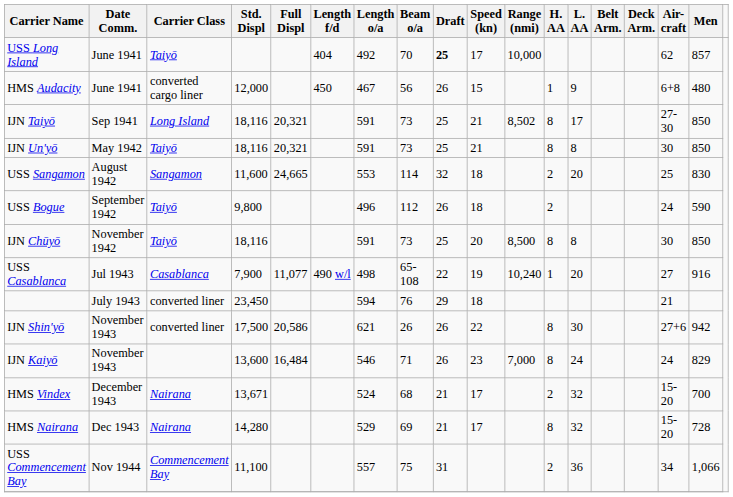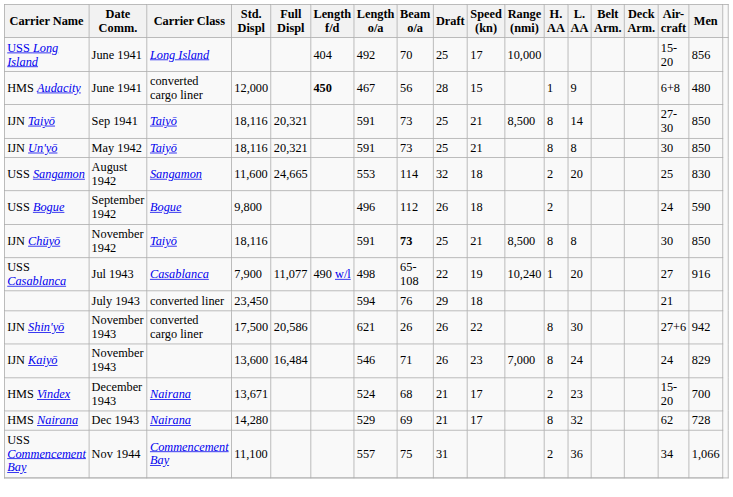USS Long Island | Carrier Class: Taiyō -> Long Island
USS Long Island | Draft: bold -> normal
USS Long Island | Air- craft: 62 -> 15-20
USS Long Island | Men: 857 -> 856
HMS Audacity | Length f/d: normal -> bold
HMS Audacity | Draft: 26 -> 28
IJN Taiyō | Carrier Class: Long Island -> Taiyō
IJN Taiyō | Range (nmi): 8,502 -> 8,500
IJN Taiyō | L. AA: 17 -> 14
USS Bogue | Carrier Class: Taiyō -> Bogue
IJN Chūyō | Beam o/a: normal -> bold
IJN Chūyō | Speed (kn): 20 -> 21
IJN Shin'yō | Carrier Class: converted liner -> converted cargo liner
HMS Vindex | L. AA: 32 -> 23
HMS Nairana | Air- craft: 15-20 -> 62
